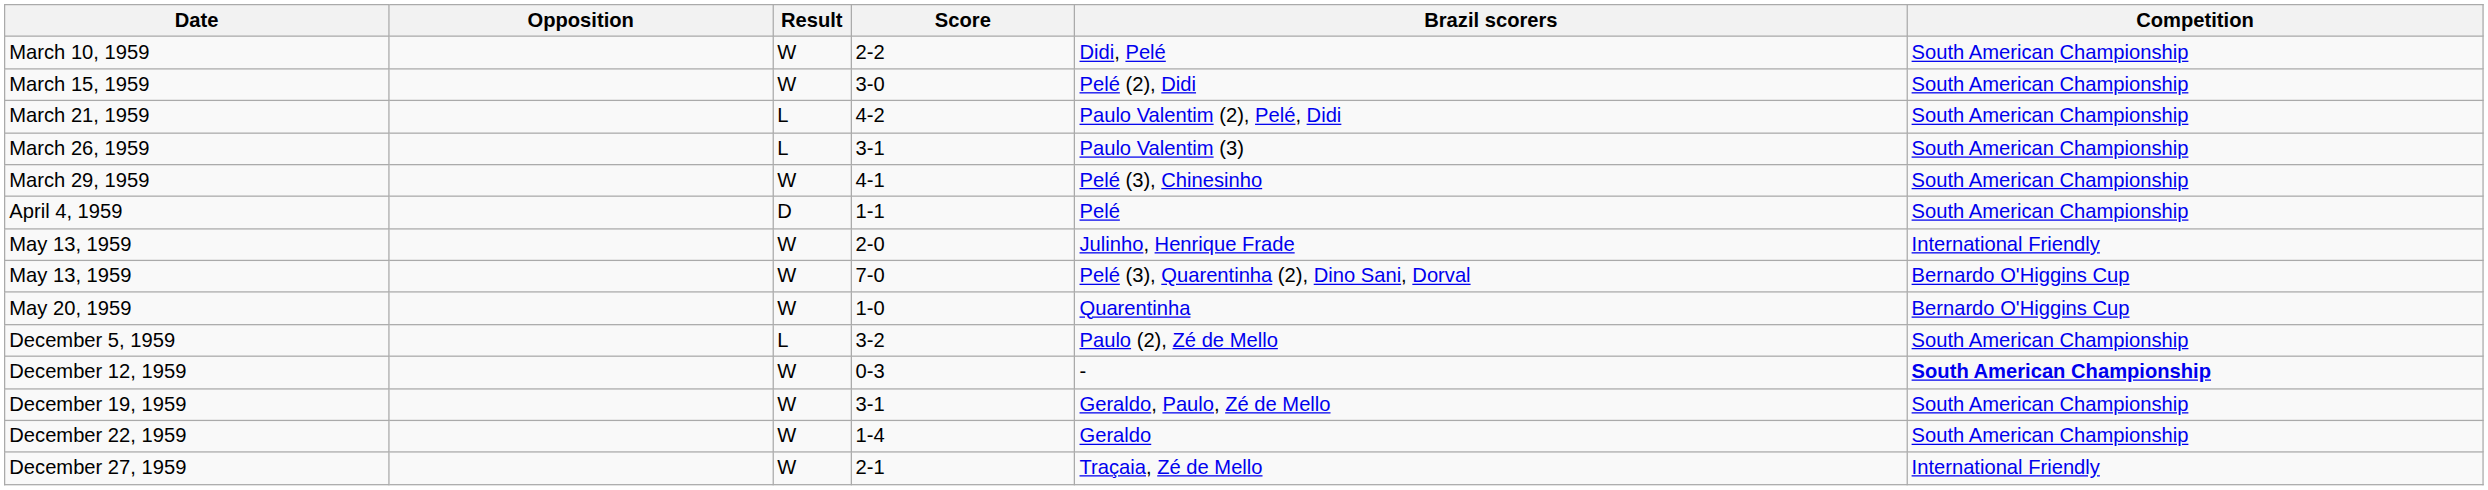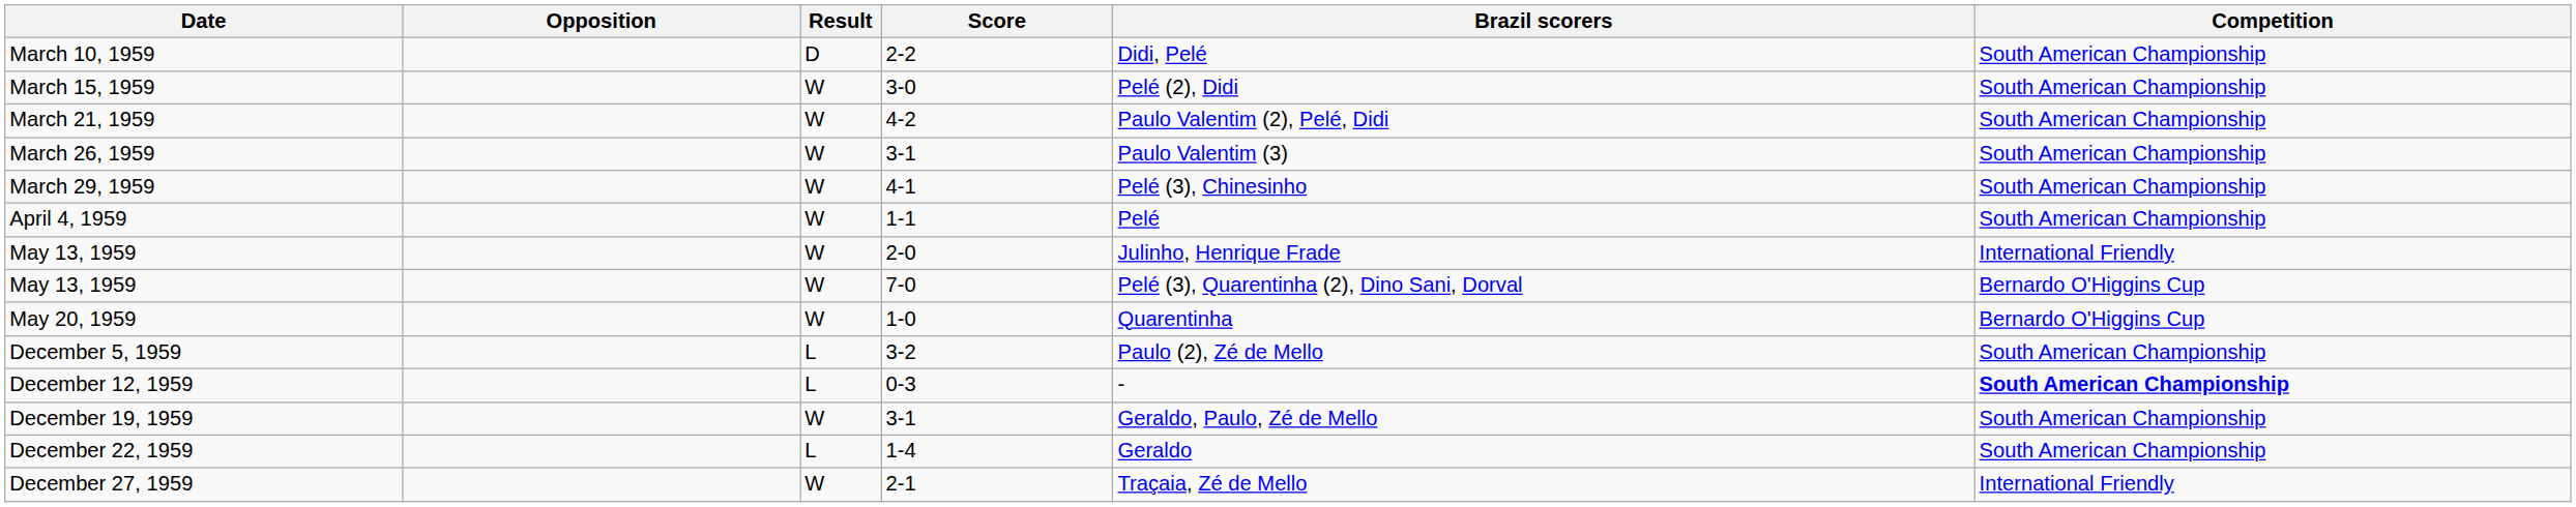March 10, 1959 | Result: W -> D
March 21, 1959 | Result: L -> W
March 26, 1959 | Result: L -> W
April 4, 1959 | Result: D -> W
December 12, 1959 | Result: W -> L
December 22, 1959 | Result: W -> L
